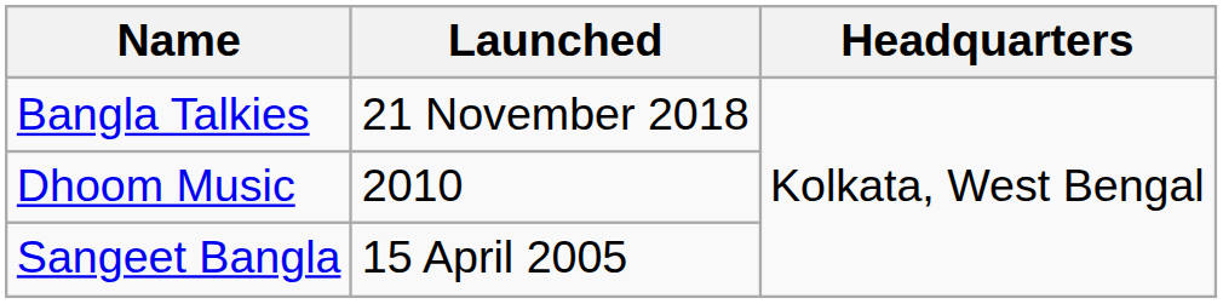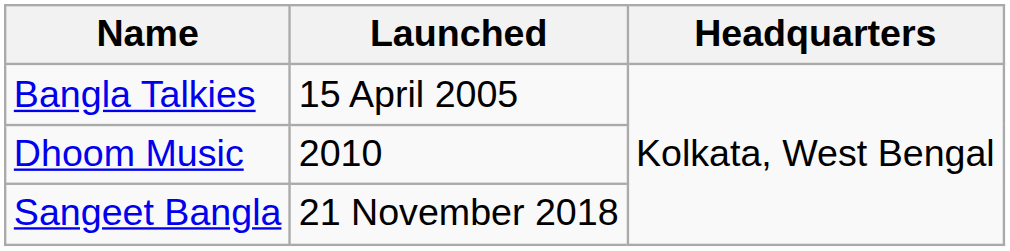Bangla Talkies | Launched: 21 November 2018 -> 15 April 2005
Sangeet Bangla | Launched: 15 April 2005 -> 21 November 2018
